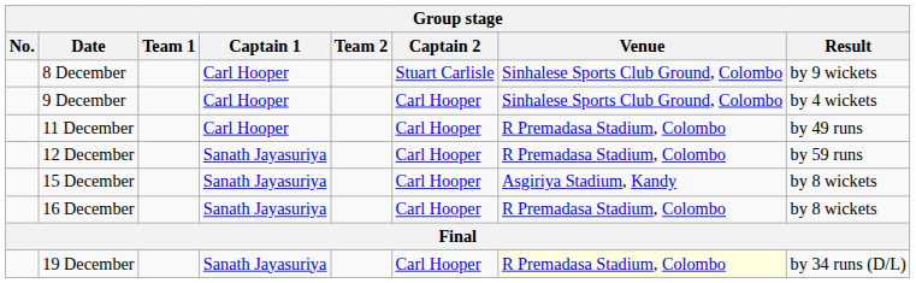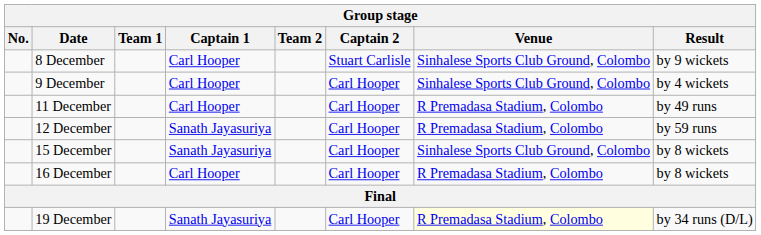15 December | Venue: Asgiriya Stadium, Kandy -> Sinhalese Sports Club Ground, Colombo
16 December | Captain 1: Sanath Jayasuriya -> Carl Hooper
